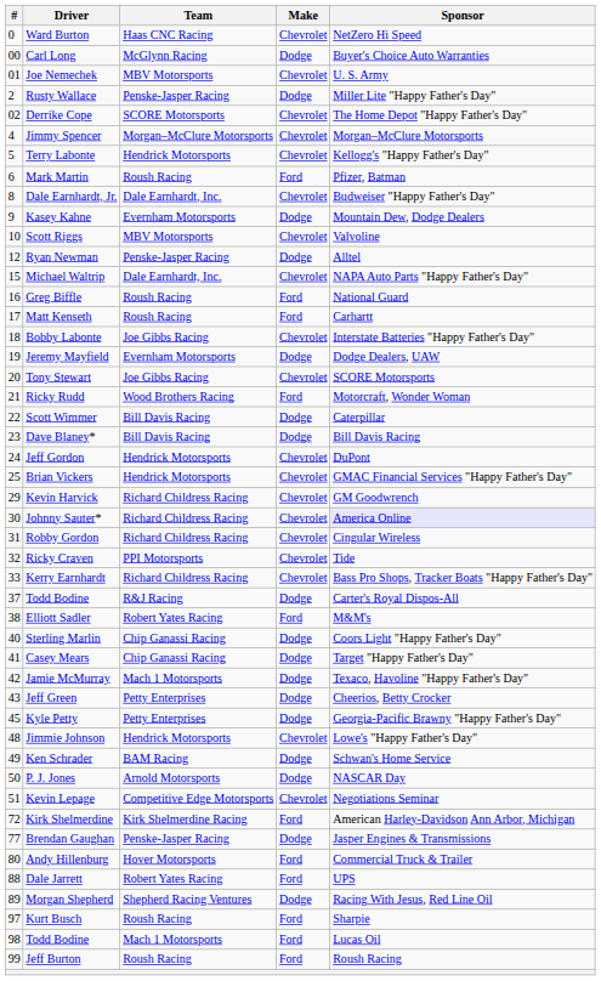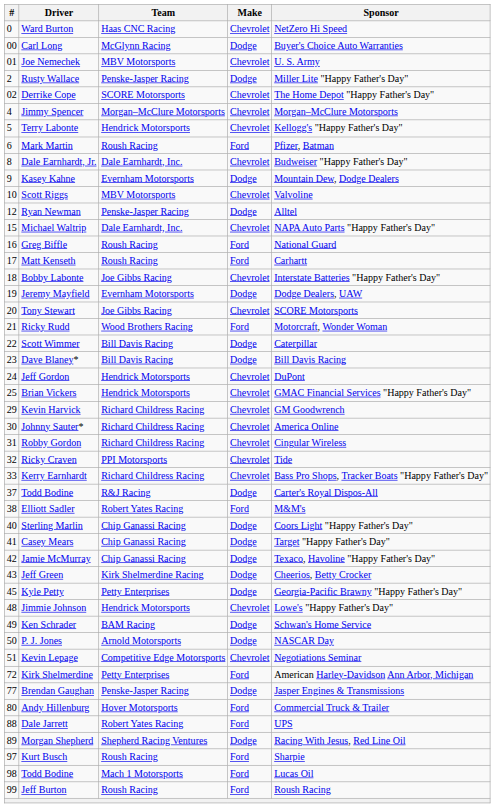Johnny Sauter* | Sponsor: lavender background -> no background
Jamie McMurray | Team: Mach 1 Motorsports -> Chip Ganassi Racing
Jeff Green | Team: Petty Enterprises -> Kirk Shelmerdine Racing
Kirk Shelmerdine | Team: Kirk Shelmerdine Racing -> Petty Enterprises
